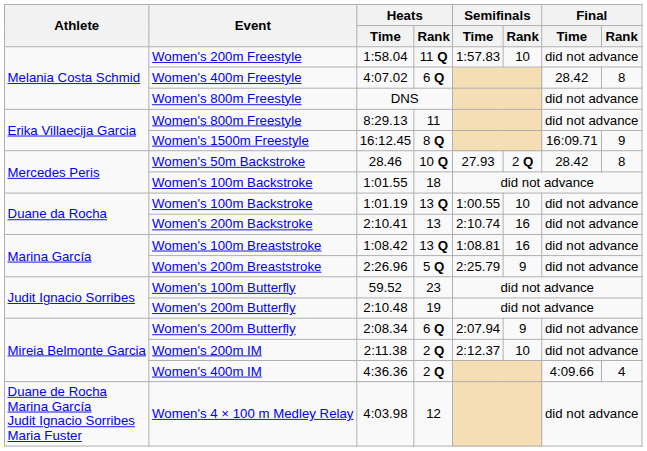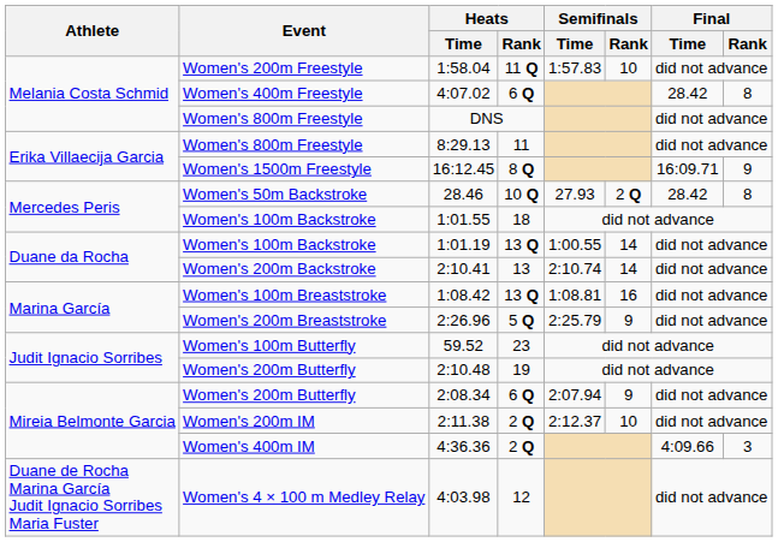1:01.19 | Semifinals / Rank: 10 -> 14
2:10.41 | Semifinals / Rank: 16 -> 14
4:36.36 | Final / Rank: 4 -> 3
